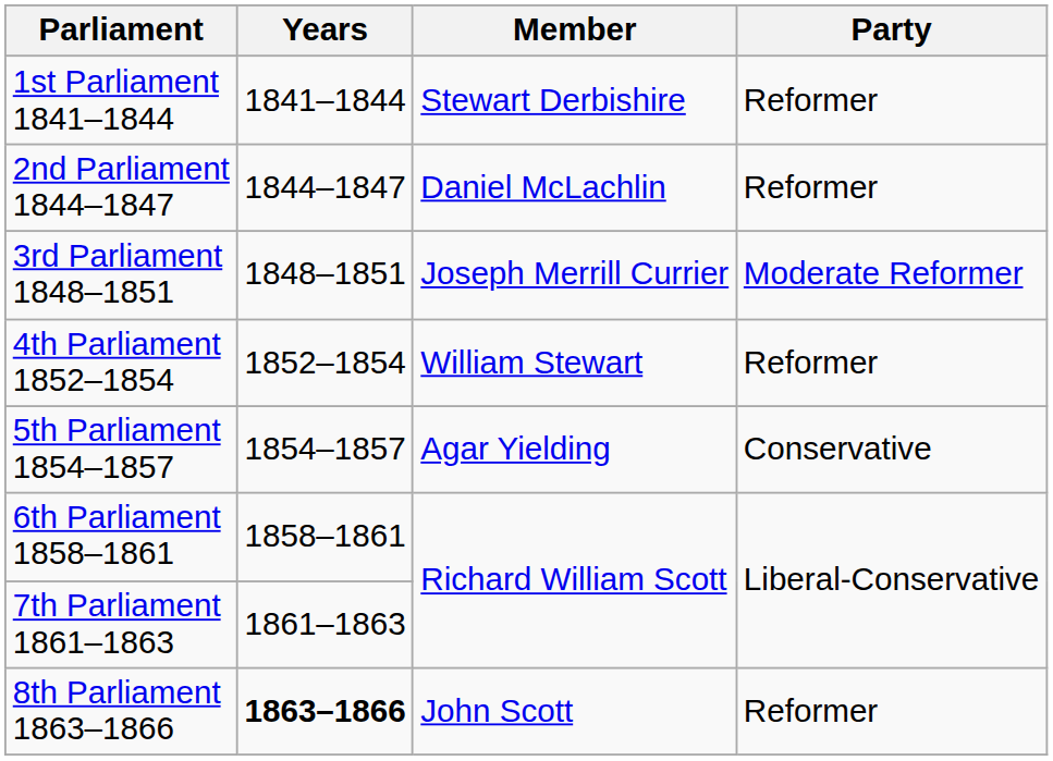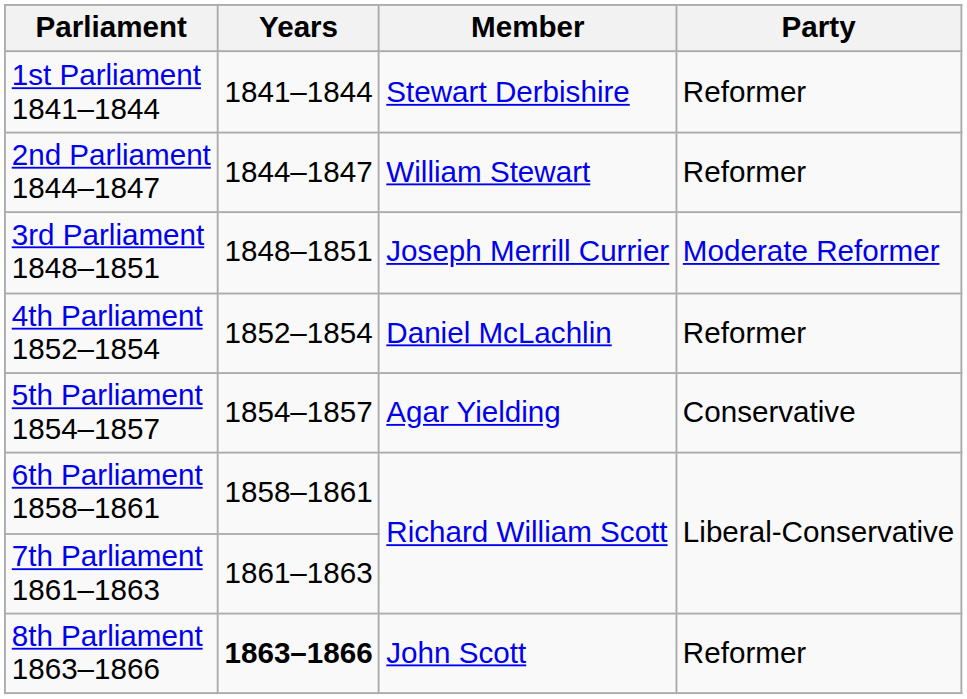2nd Parliament 1844–1847 | Member: Daniel McLachlin -> William Stewart
4th Parliament 1852–1854 | Member: William Stewart -> Daniel McLachlin
